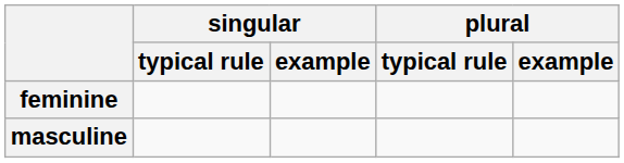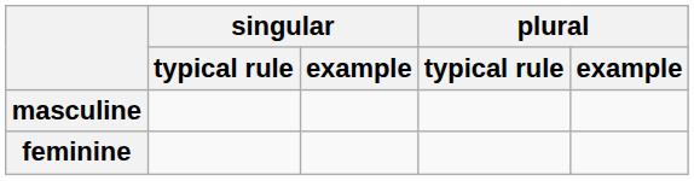rows swapped: masculine <-> feminine
